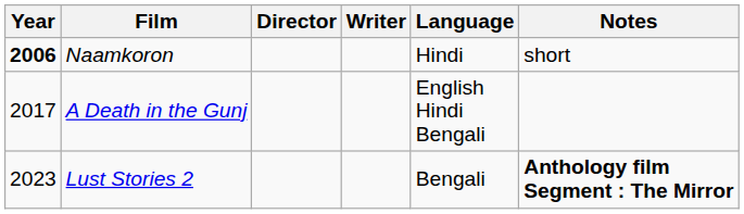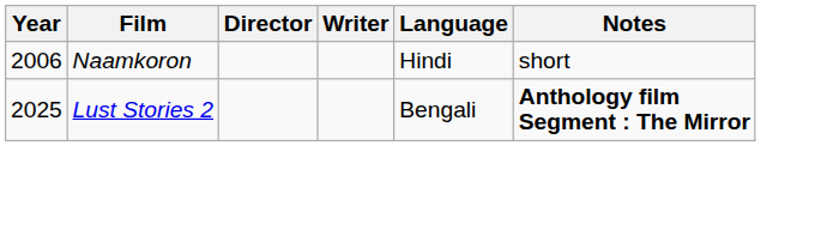Naamkoron | Year: bold -> normal
- row: 2017 | A Death in the Gunj | English Hindi Bengali
Lust Stories 2 | Year: 2023 -> 2025
